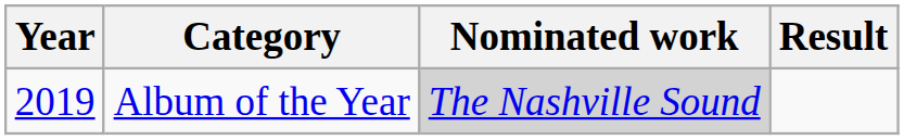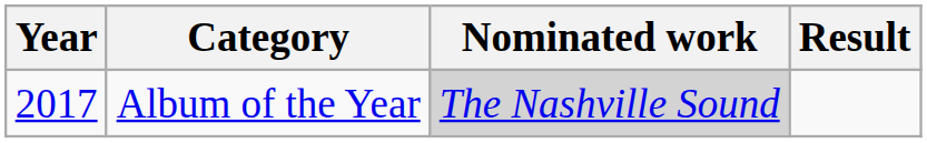Album of the Year | Year: 2019 -> 2017
